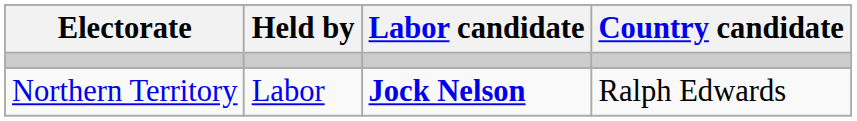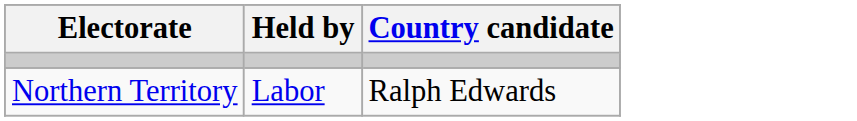- column: Labor candidate | Jock Nelson
